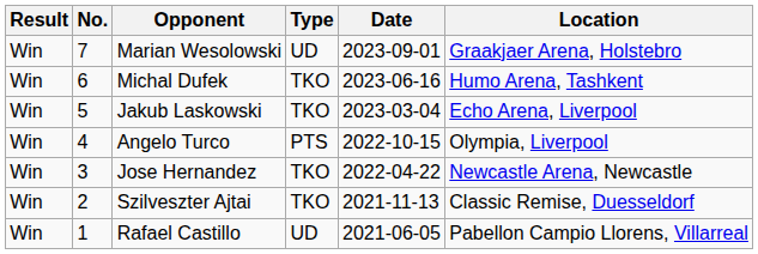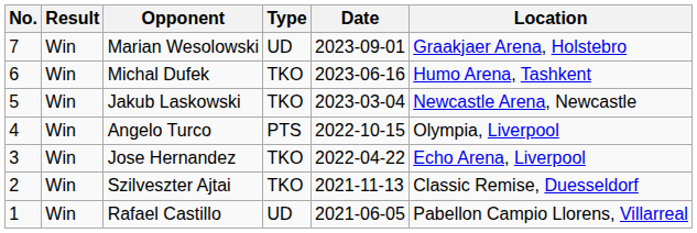columns swapped: No. <-> Result
Jakub Laskowski | Location: Echo Arena, Liverpool -> Newcastle Arena, Newcastle
Jose Hernandez | Location: Newcastle Arena, Newcastle -> Echo Arena, Liverpool
